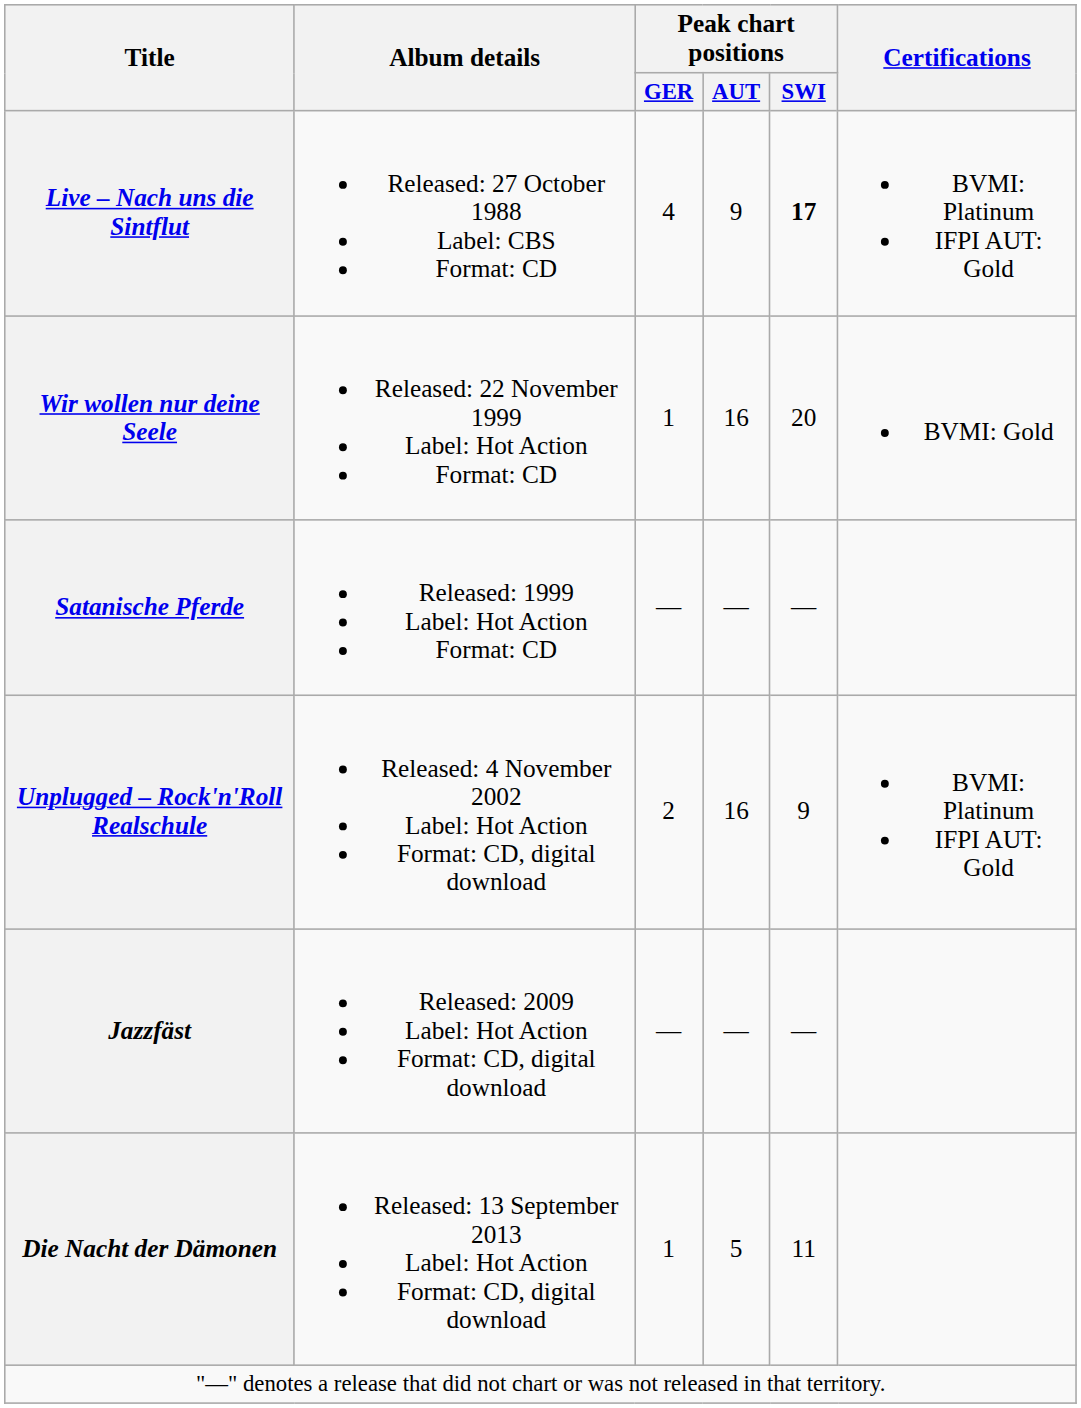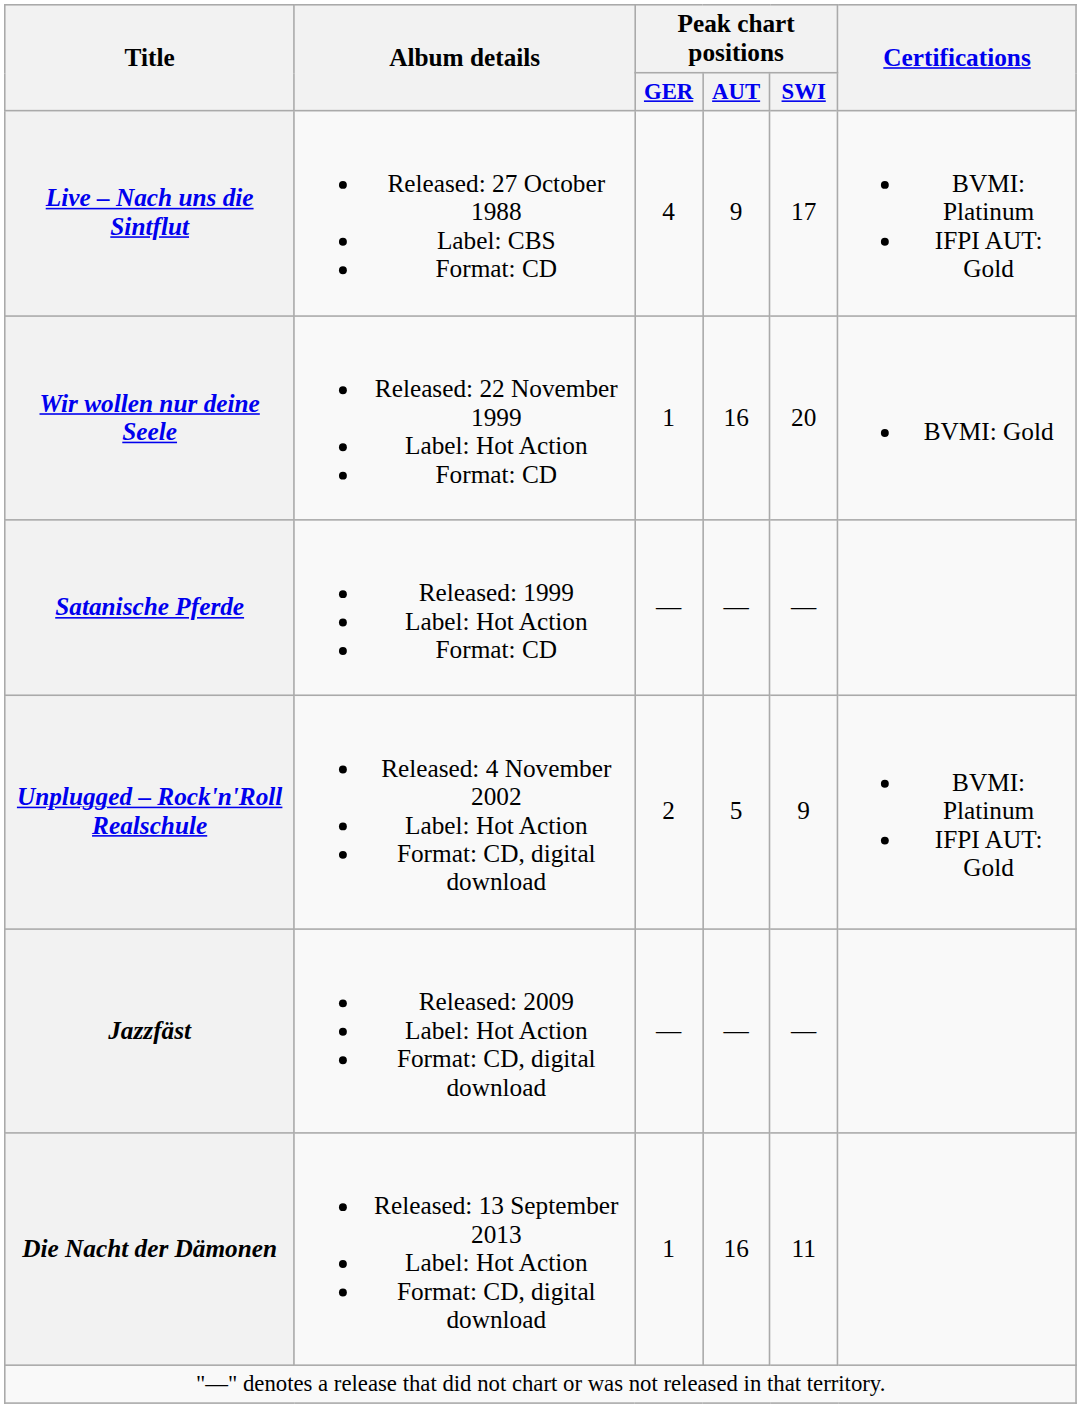Live – Nach uns die Sintflut | Peak chart positions / SWI: bold -> normal
Unplugged – Rock'n'Roll Realschule | Peak chart positions / AUT: 16 -> 5
Die Nacht der Dämonen | Peak chart positions / AUT: 5 -> 16
